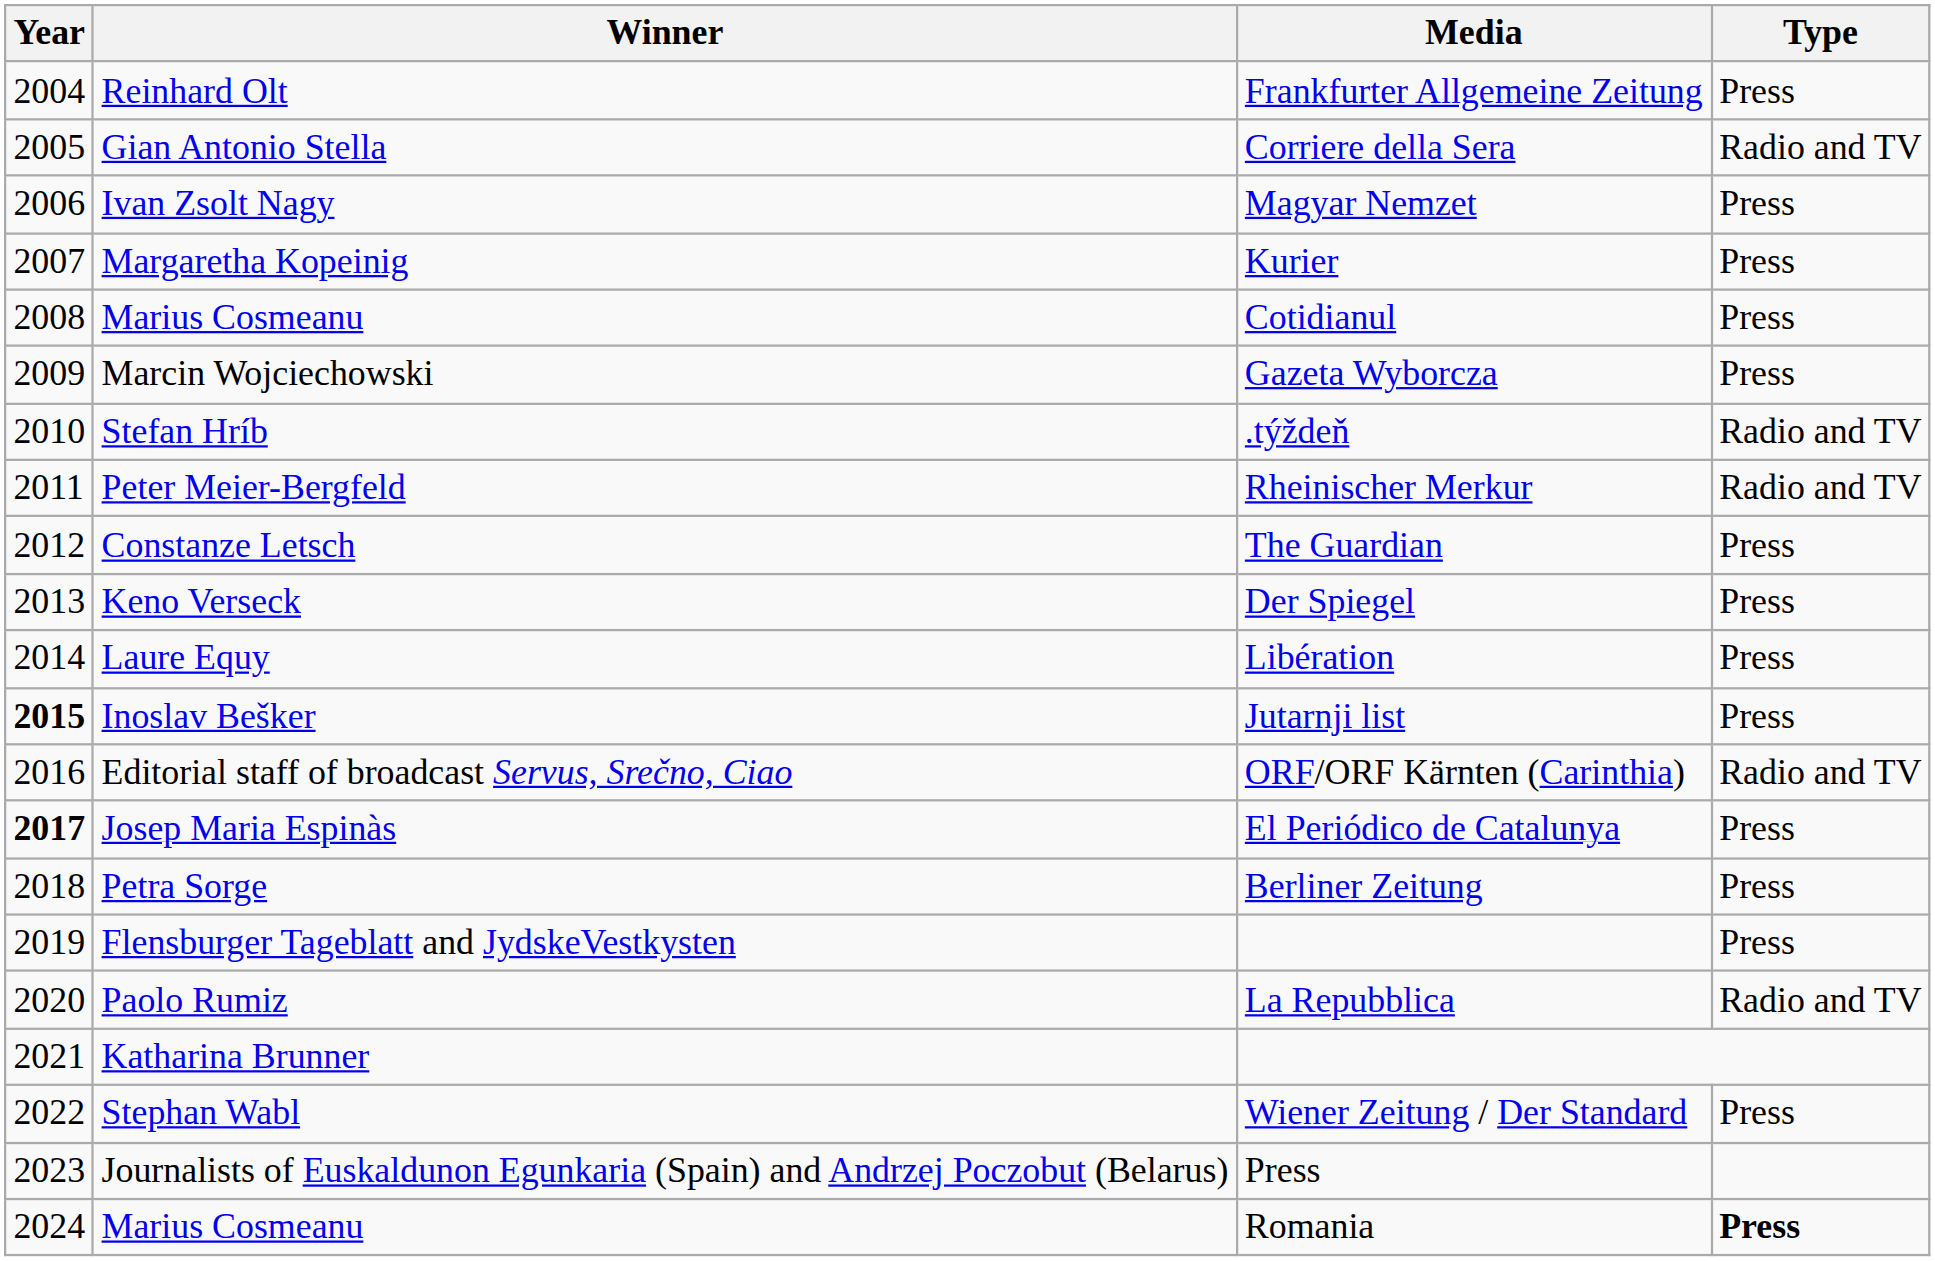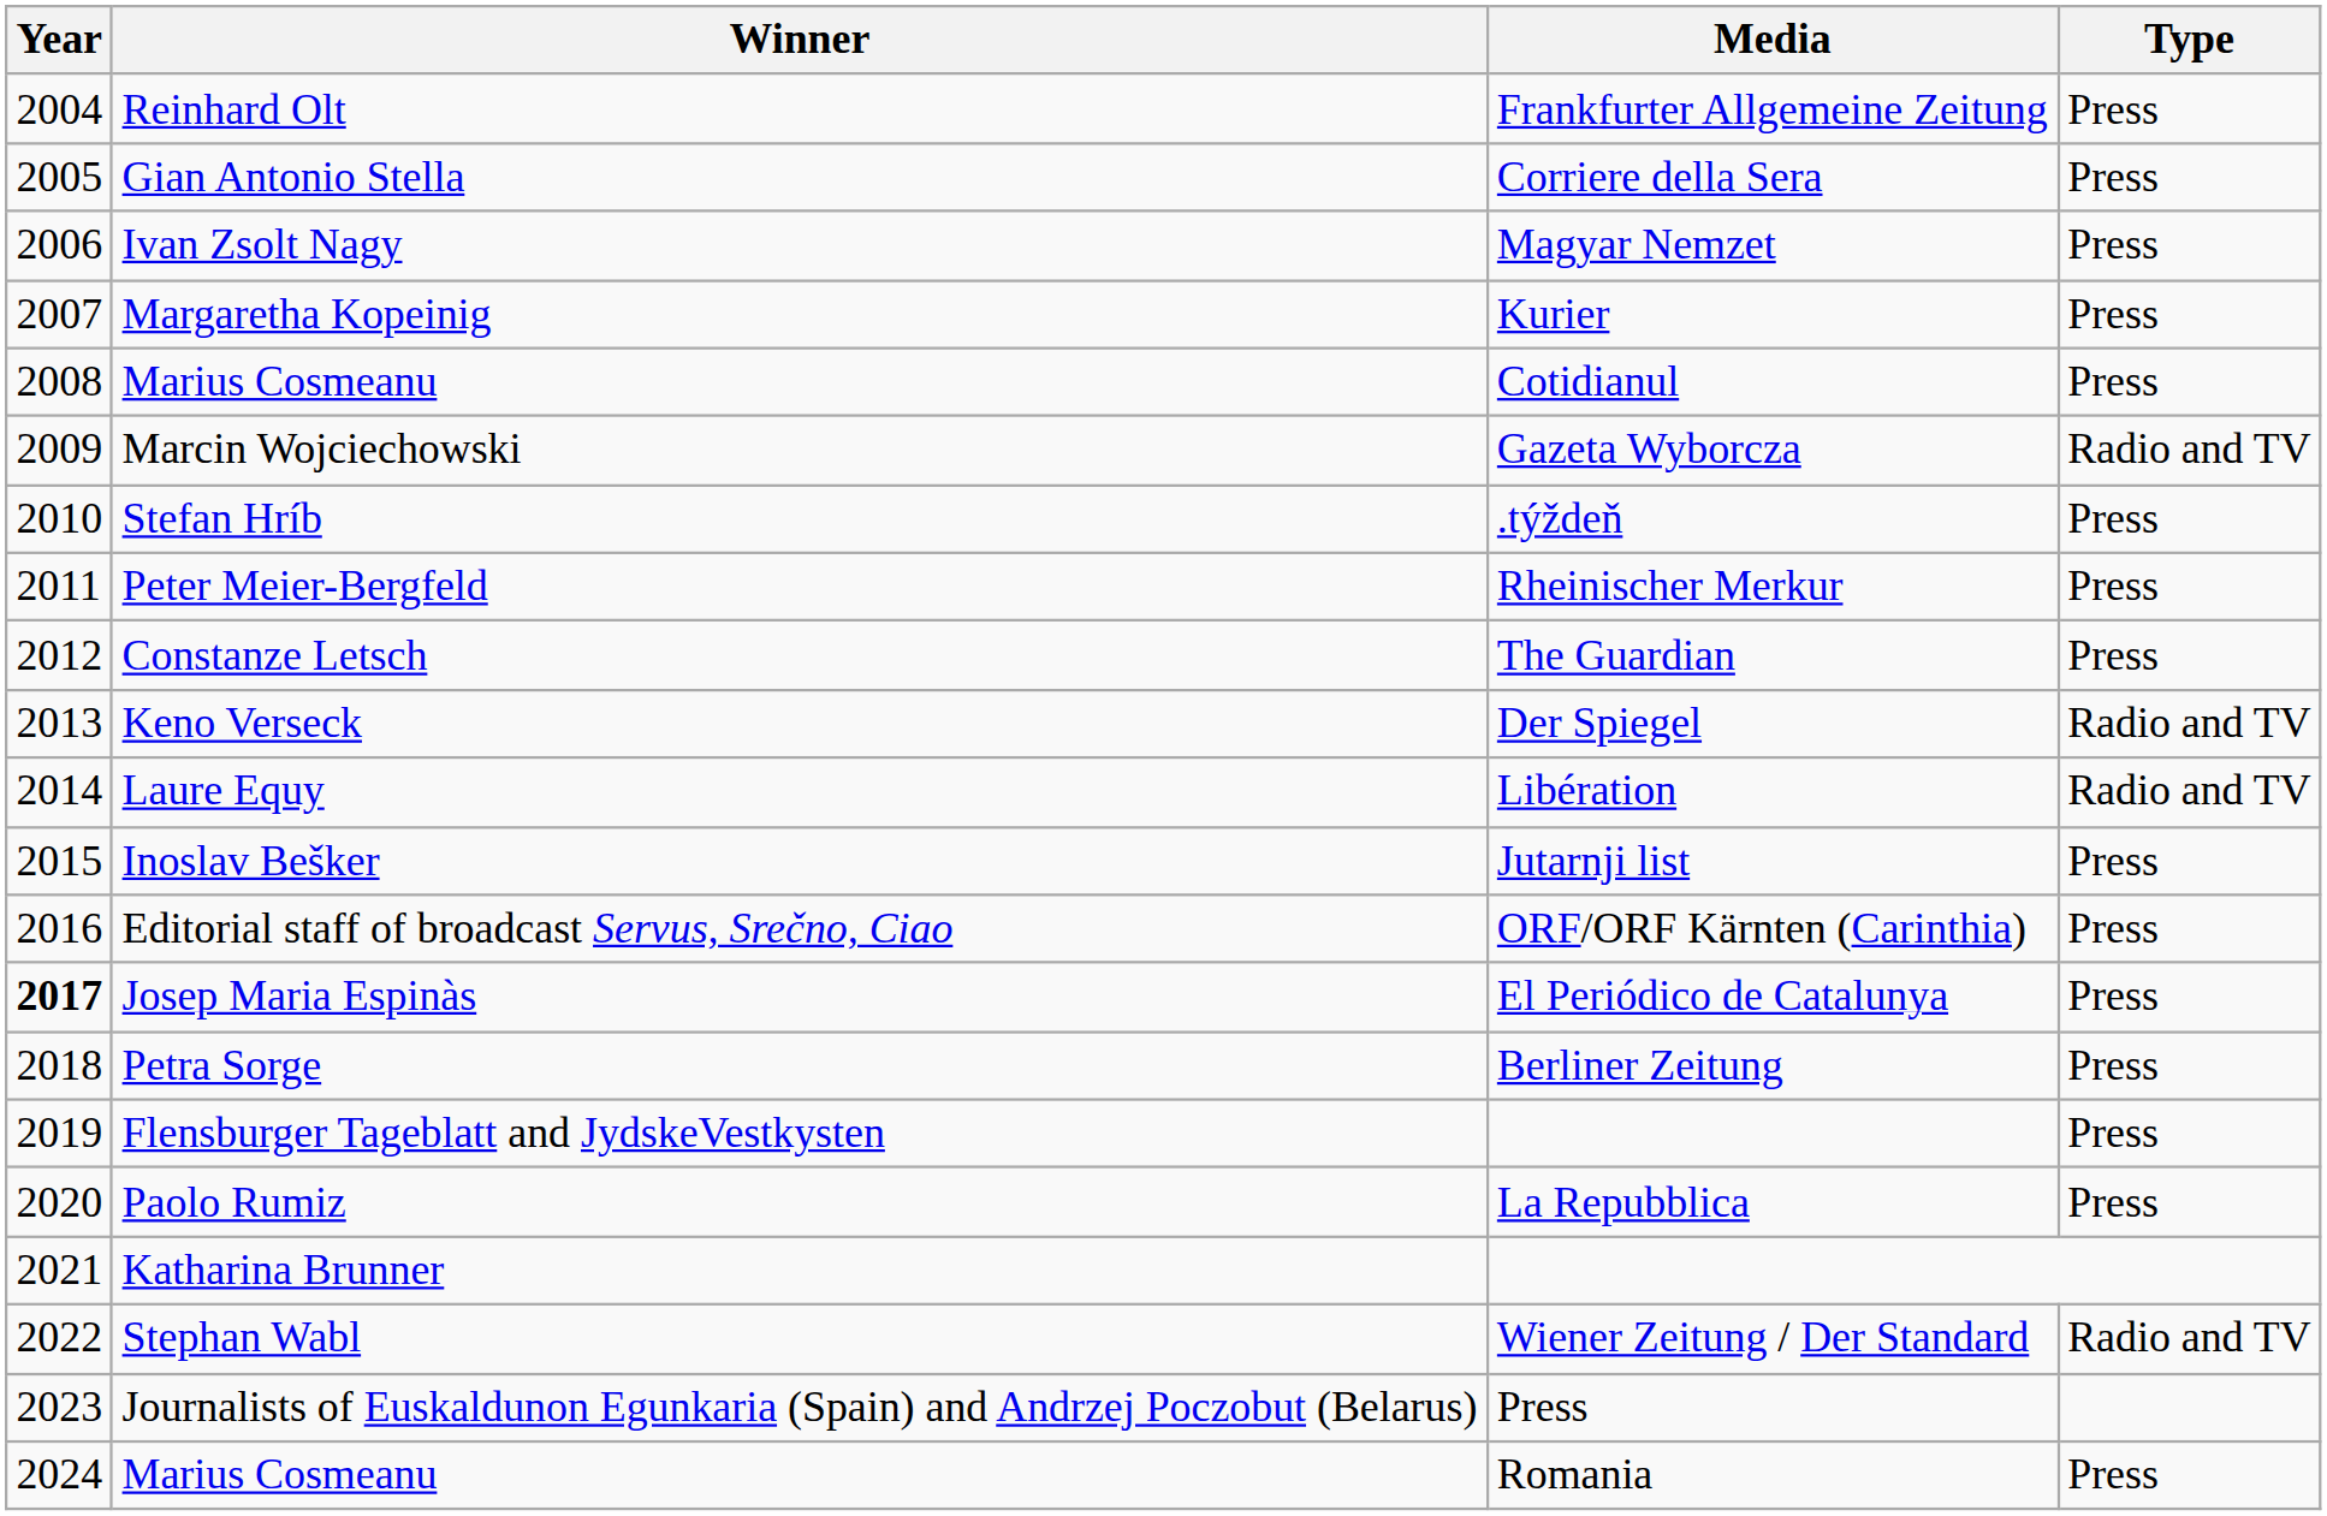Gian Antonio Stella | Type: Radio and TV -> Press
Marcin Wojciechowski | Type: Press -> Radio and TV
Stefan Hríb | Type: Radio and TV -> Press
Peter Meier-Bergfeld | Type: Radio and TV -> Press
Keno Verseck | Type: Press -> Radio and TV
Laure Equy | Type: Press -> Radio and TV
Inoslav Bešker | Year: bold -> normal
Editorial staff of broadcast Servus, Srečno, Ciao | Type: Radio and TV -> Press
Paolo Rumiz | Type: Radio and TV -> Press
Stephan Wabl | Type: Press -> Radio and TV
Marius Cosmeanu / Romania | Type: bold -> normal
